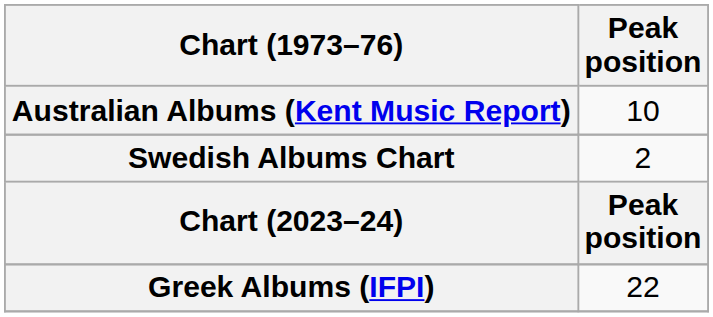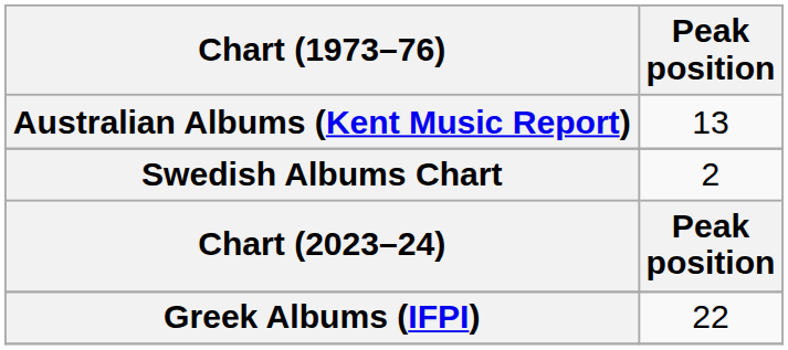Australian Albums (Kent Music Report) | Peak position: 10 -> 13
